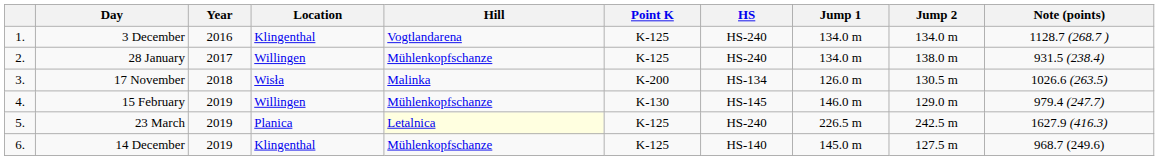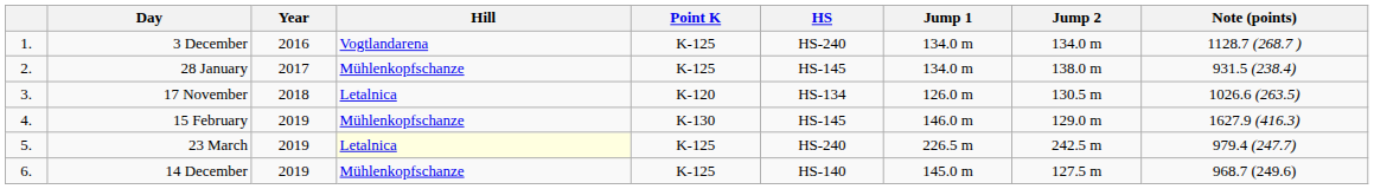- column: Location | Klingenthal | Willingen | Wisła | Willingen | Planica | Klingenthal
28 January | HS: HS-240 -> HS-145
17 November | Hill: Malinka -> Letalnica
17 November | Point K: K-200 -> K-120
15 February | Note (points): 979.4 (247.7) -> 1627.9 (416.3)
23 March | Note (points): 1627.9 (416.3) -> 979.4 (247.7)
